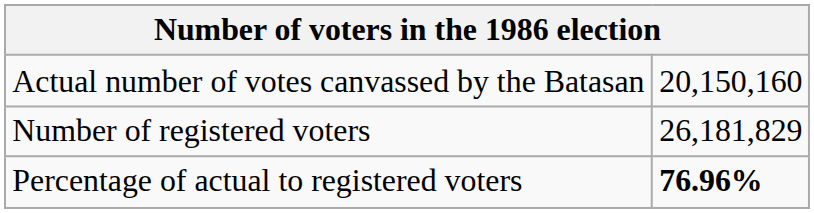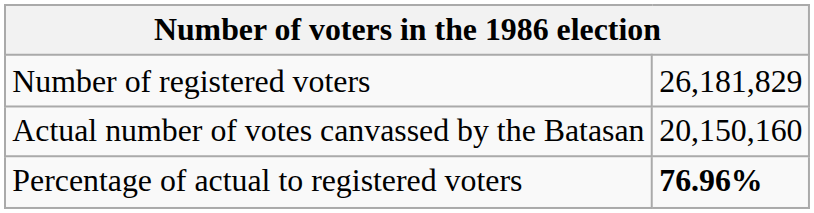rows swapped: Number of registered voters <-> Actual number of votes canvassed by the Batasan
